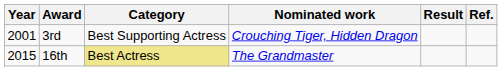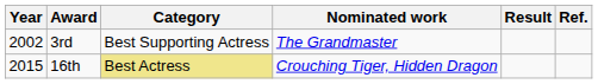3rd | Year: 2001 -> 2002
3rd | Nominated work: Crouching Tiger, Hidden Dragon -> The Grandmaster
16th | Nominated work: The Grandmaster -> Crouching Tiger, Hidden Dragon
